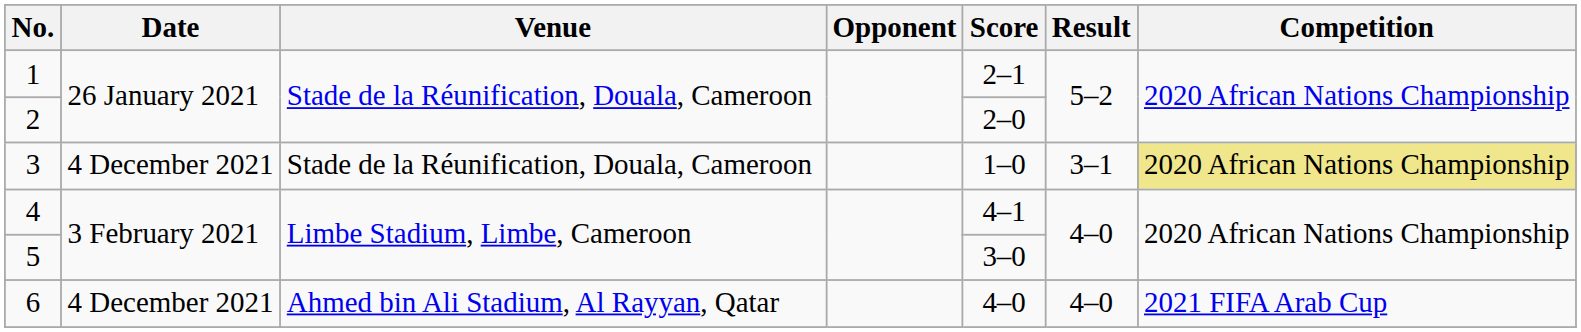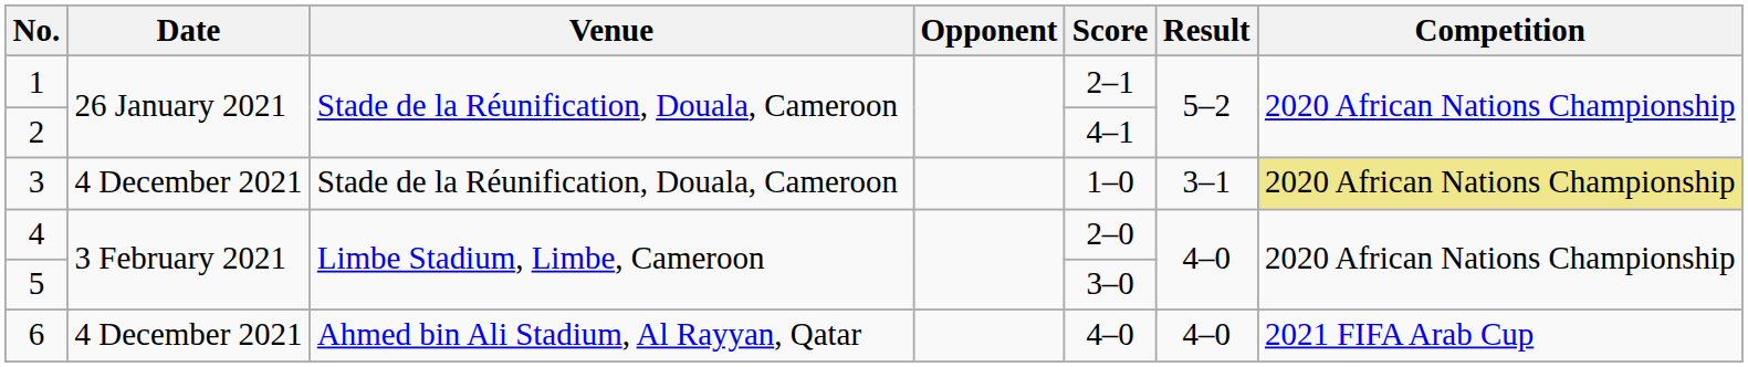2 | Score: 2–0 -> 4–1
4 | Score: 4–1 -> 2–0
